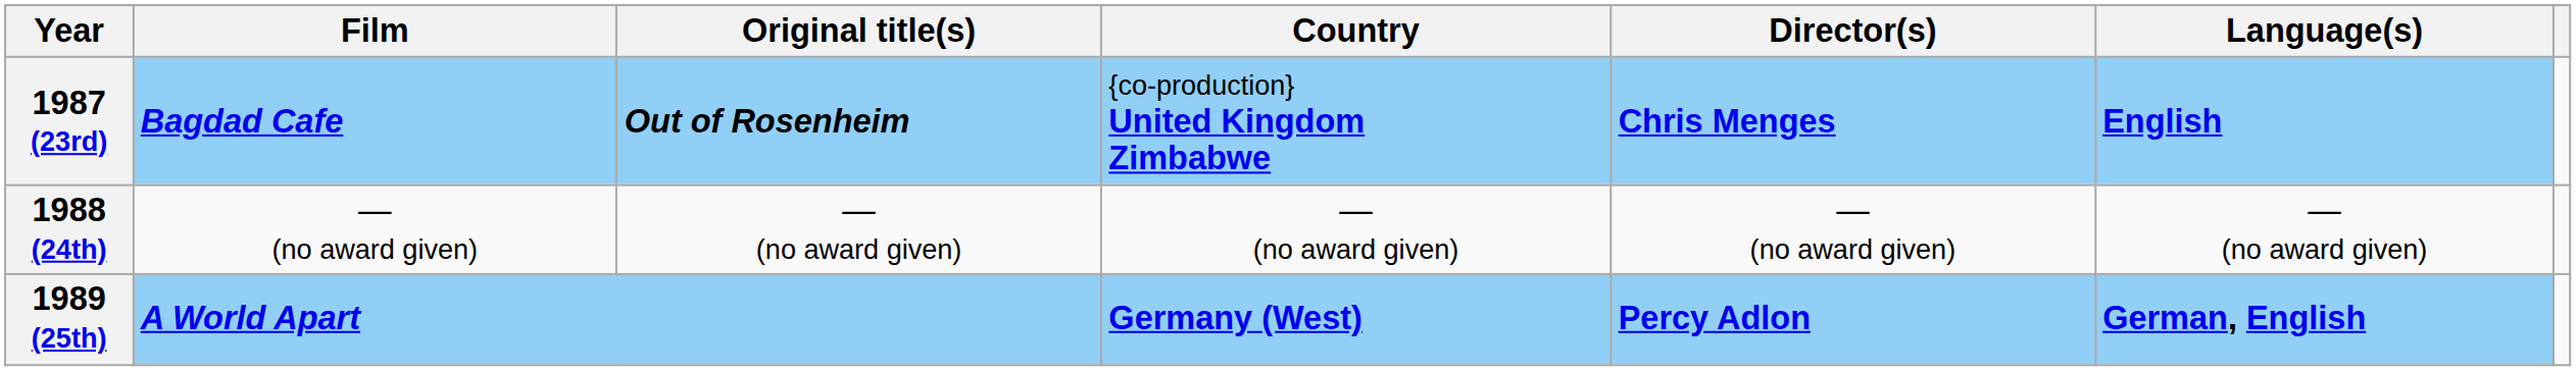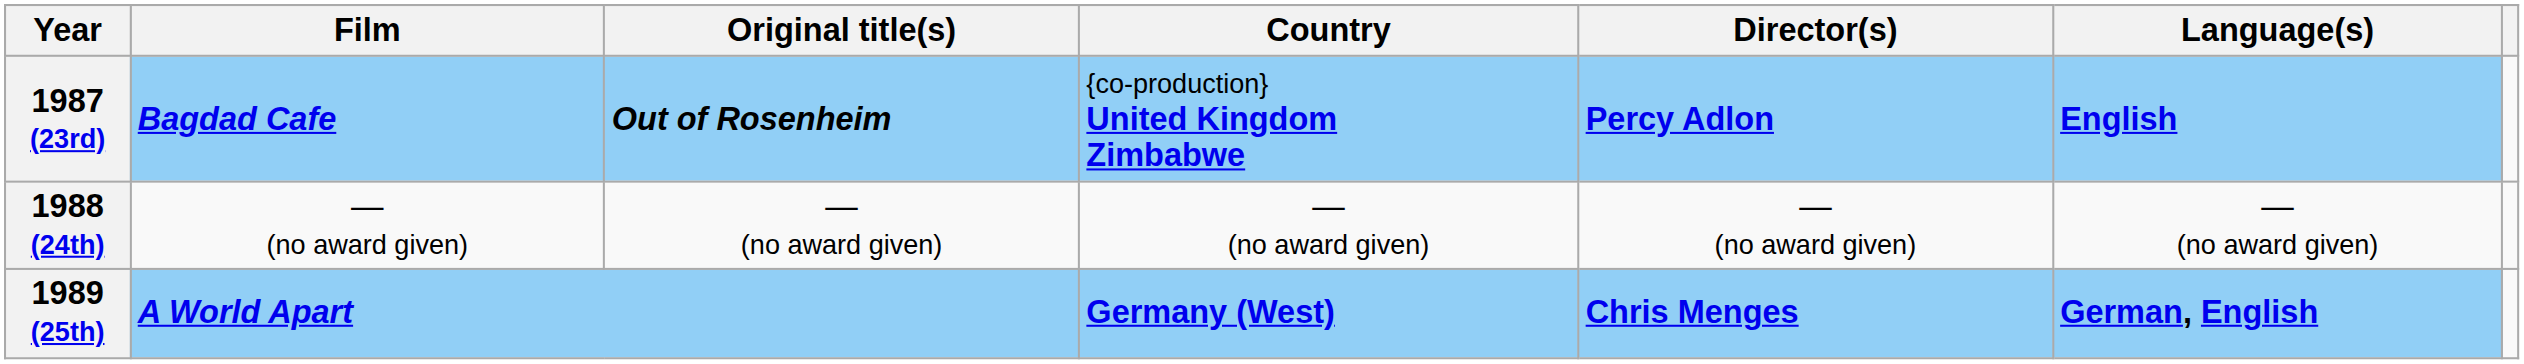1987 (23rd) | Director(s): Chris Menges -> Percy Adlon
1989 (25th) | Director(s): Percy Adlon -> Chris Menges
